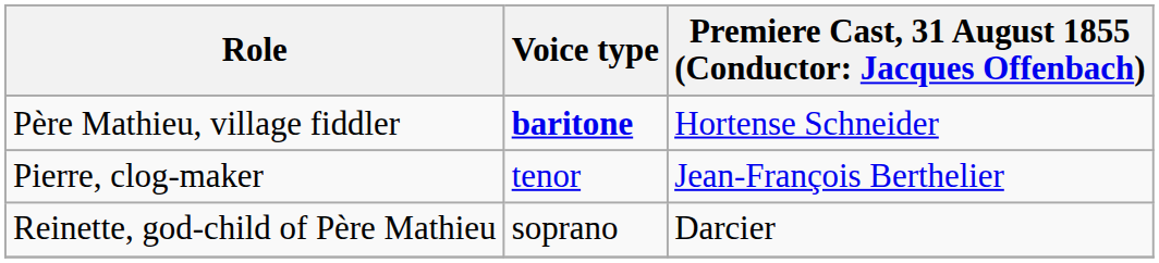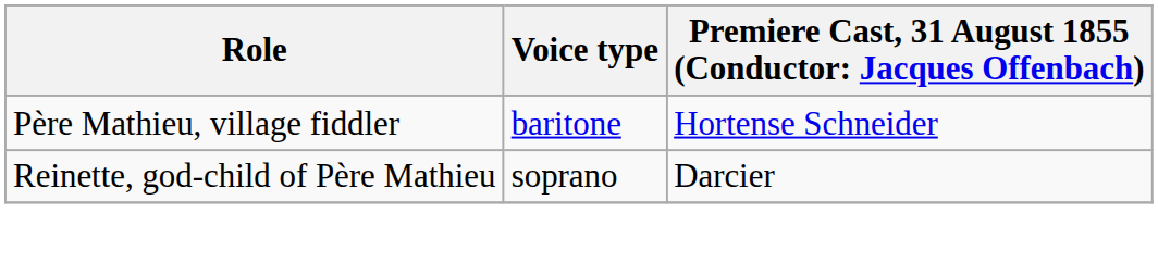Père Mathieu, village fiddler | Voice type: bold -> normal
- row: Pierre, clog-maker | tenor | Jean-François Berthelier
